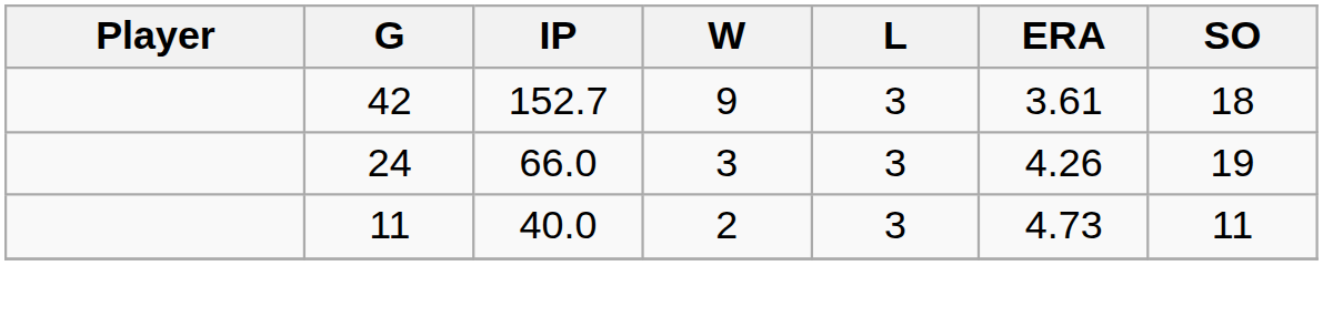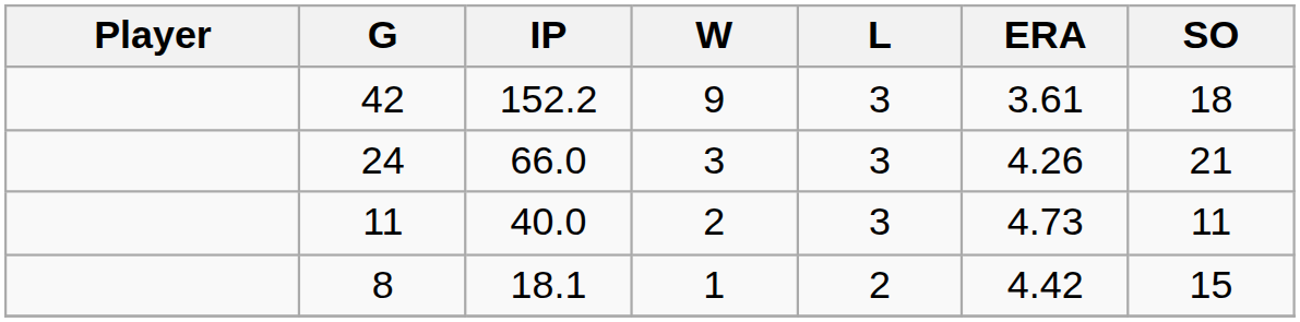42 | IP: 152.7 -> 152.2
24 | SO: 19 -> 21
+ row: 8 | 18.1 | 1 | 2 | 4.42 | 15
